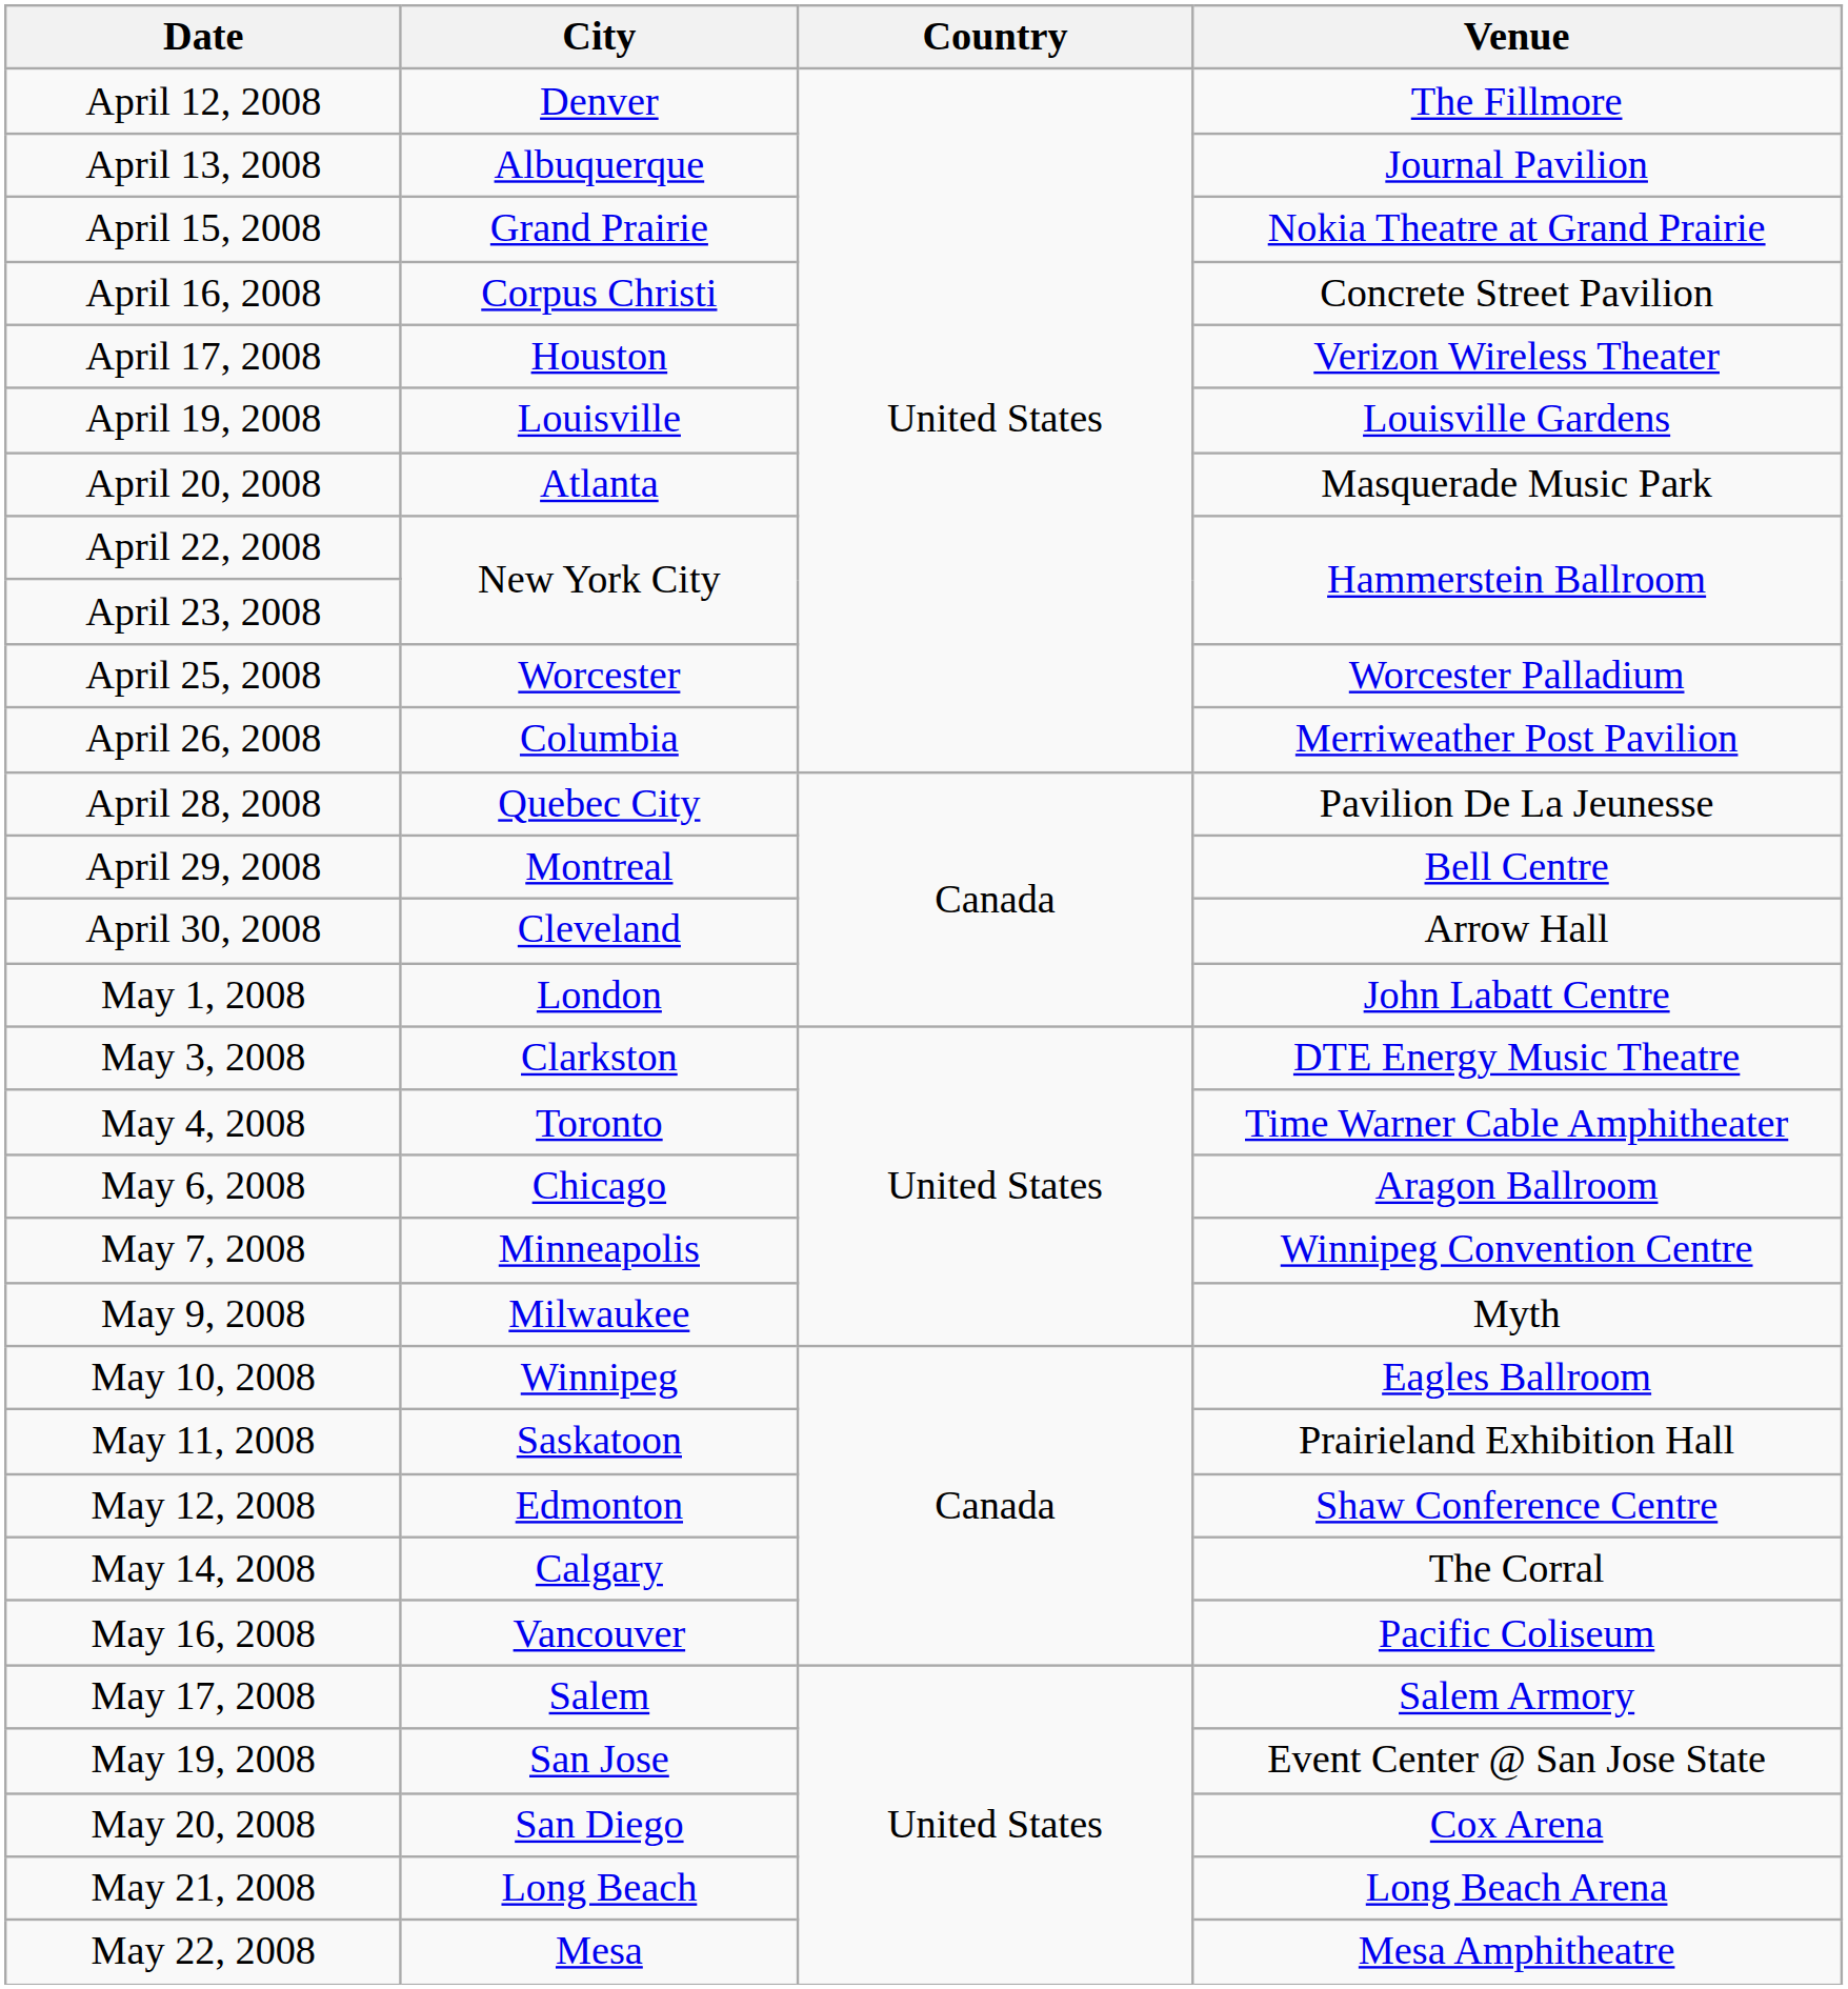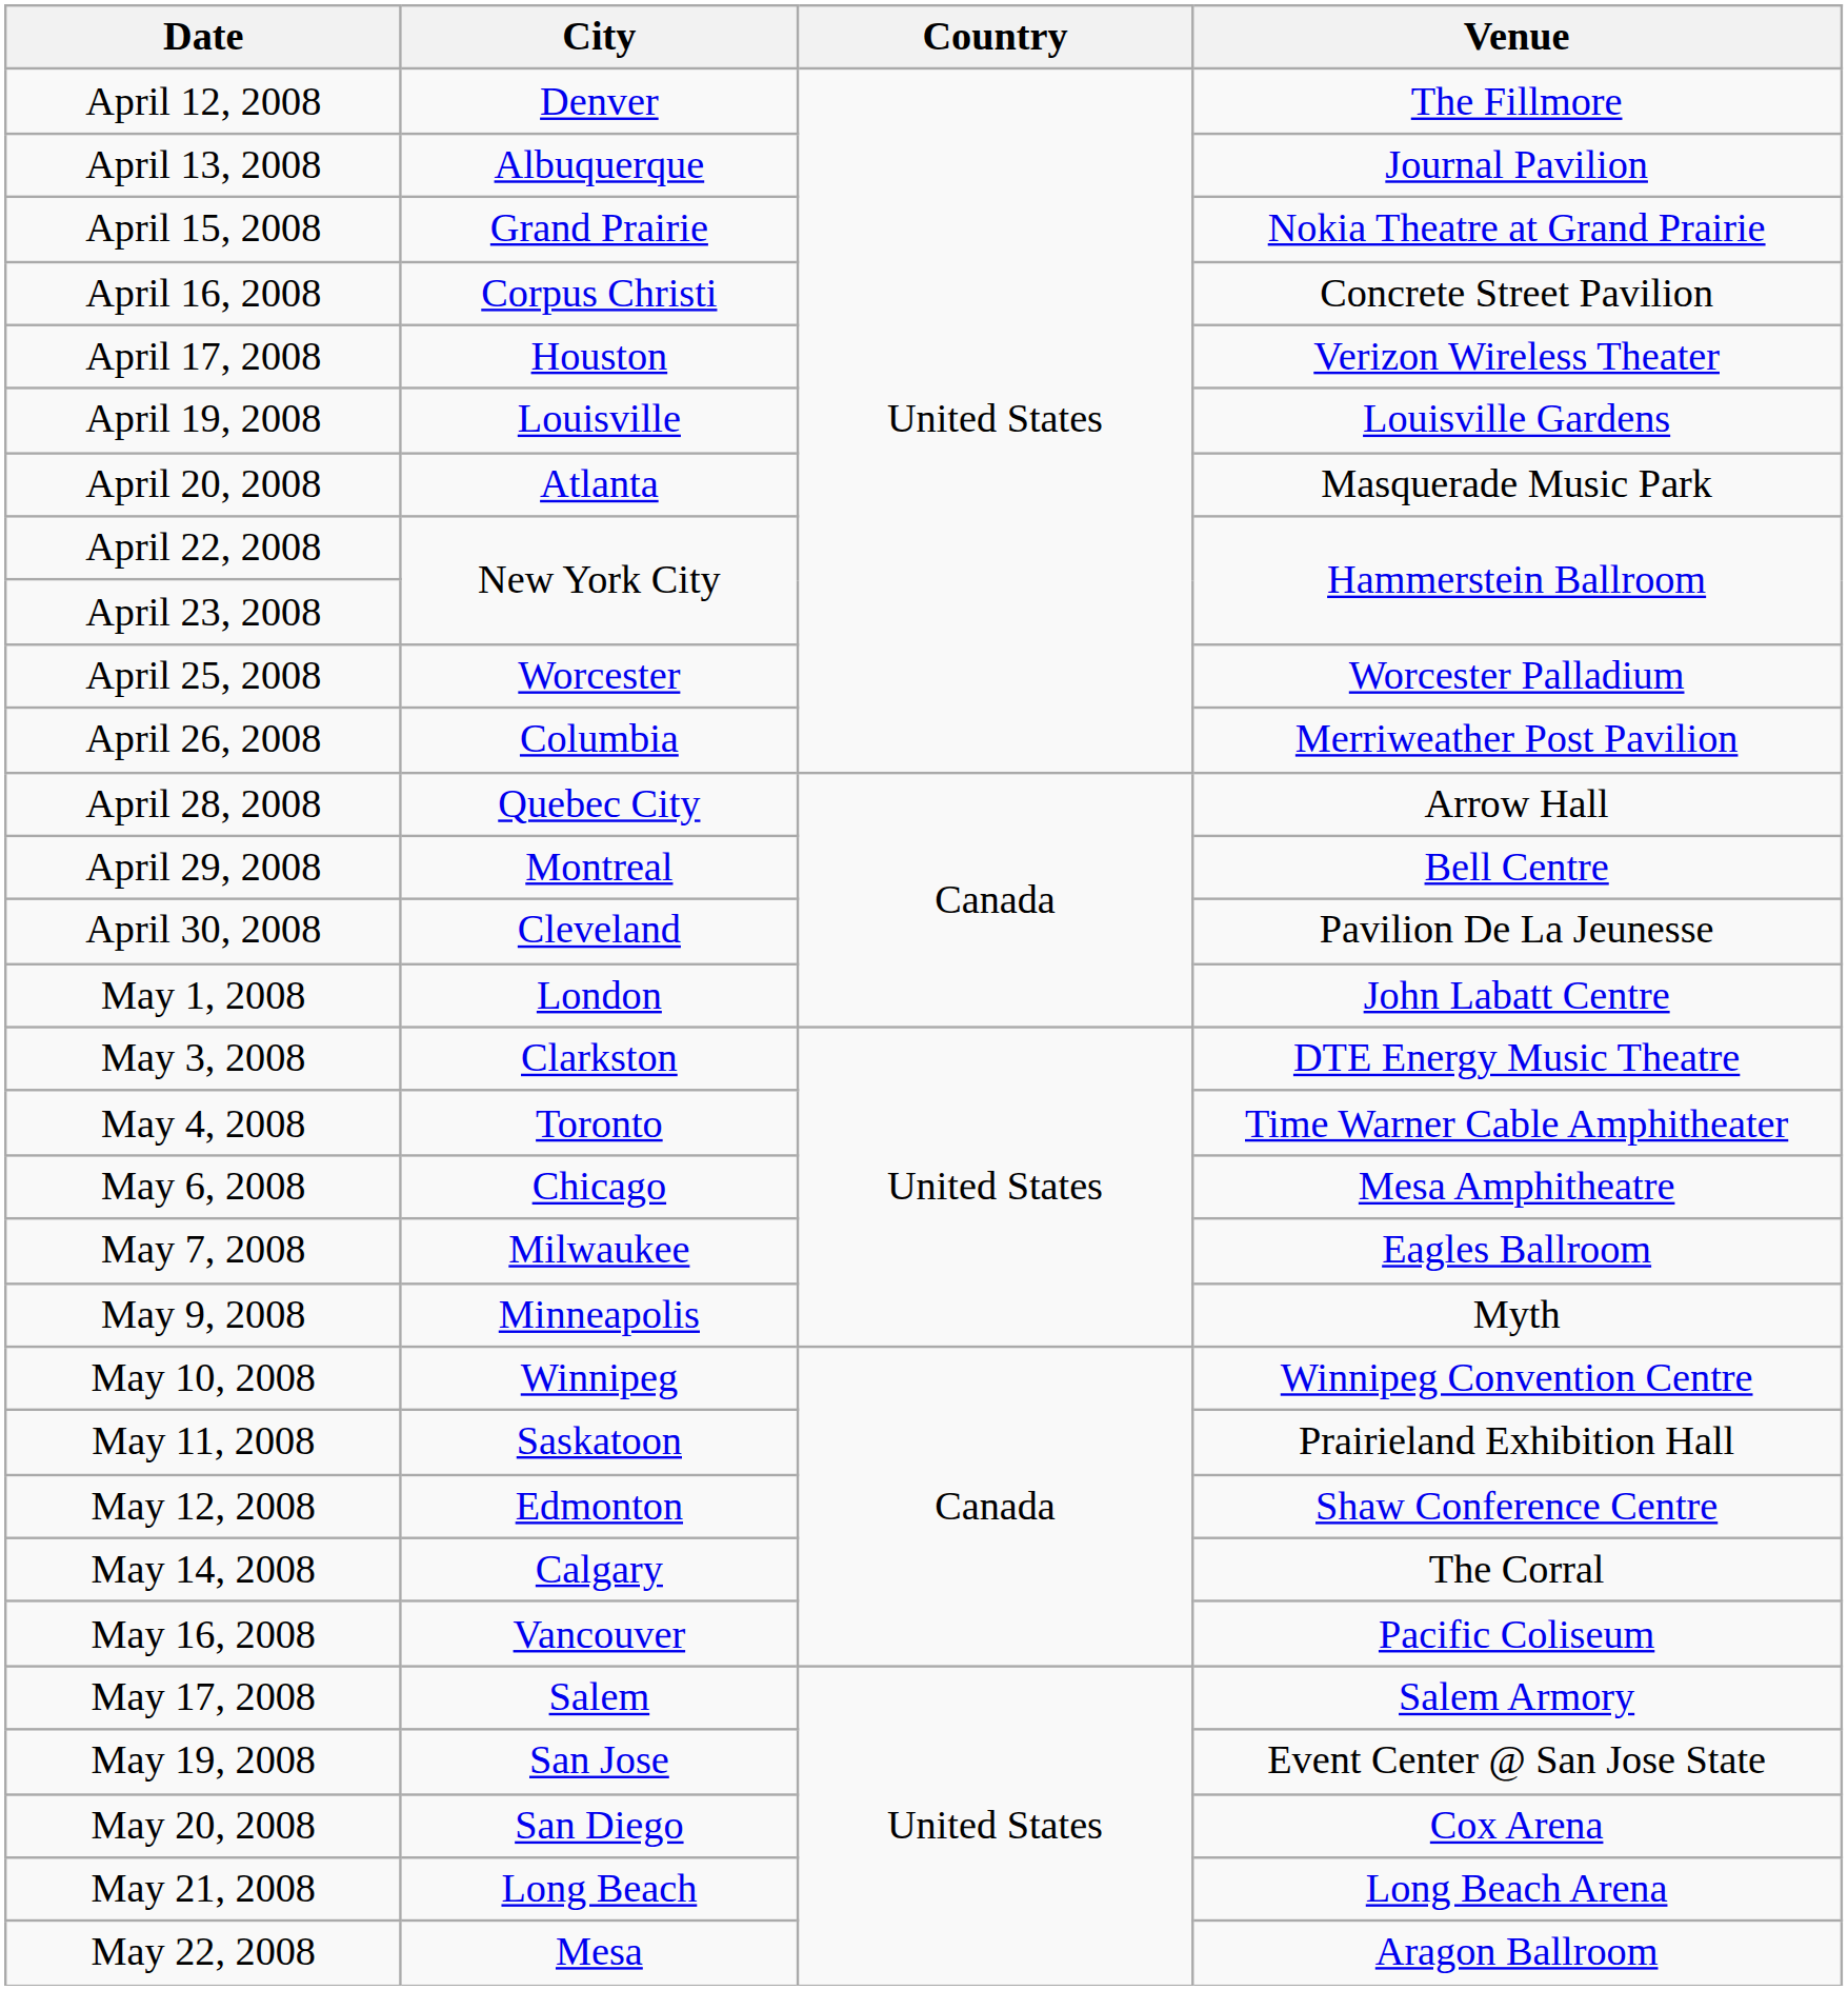April 28, 2008 | Venue: Pavilion De La Jeunesse -> Arrow Hall
April 30, 2008 | Venue: Arrow Hall -> Pavilion De La Jeunesse
May 6, 2008 | Venue: Aragon Ballroom -> Mesa Amphitheatre
May 7, 2008 | City: Minneapolis -> Milwaukee
May 7, 2008 | Venue: Winnipeg Convention Centre -> Eagles Ballroom
May 9, 2008 | City: Milwaukee -> Minneapolis
May 10, 2008 | Venue: Eagles Ballroom -> Winnipeg Convention Centre
May 22, 2008 | Venue: Mesa Amphitheatre -> Aragon Ballroom
